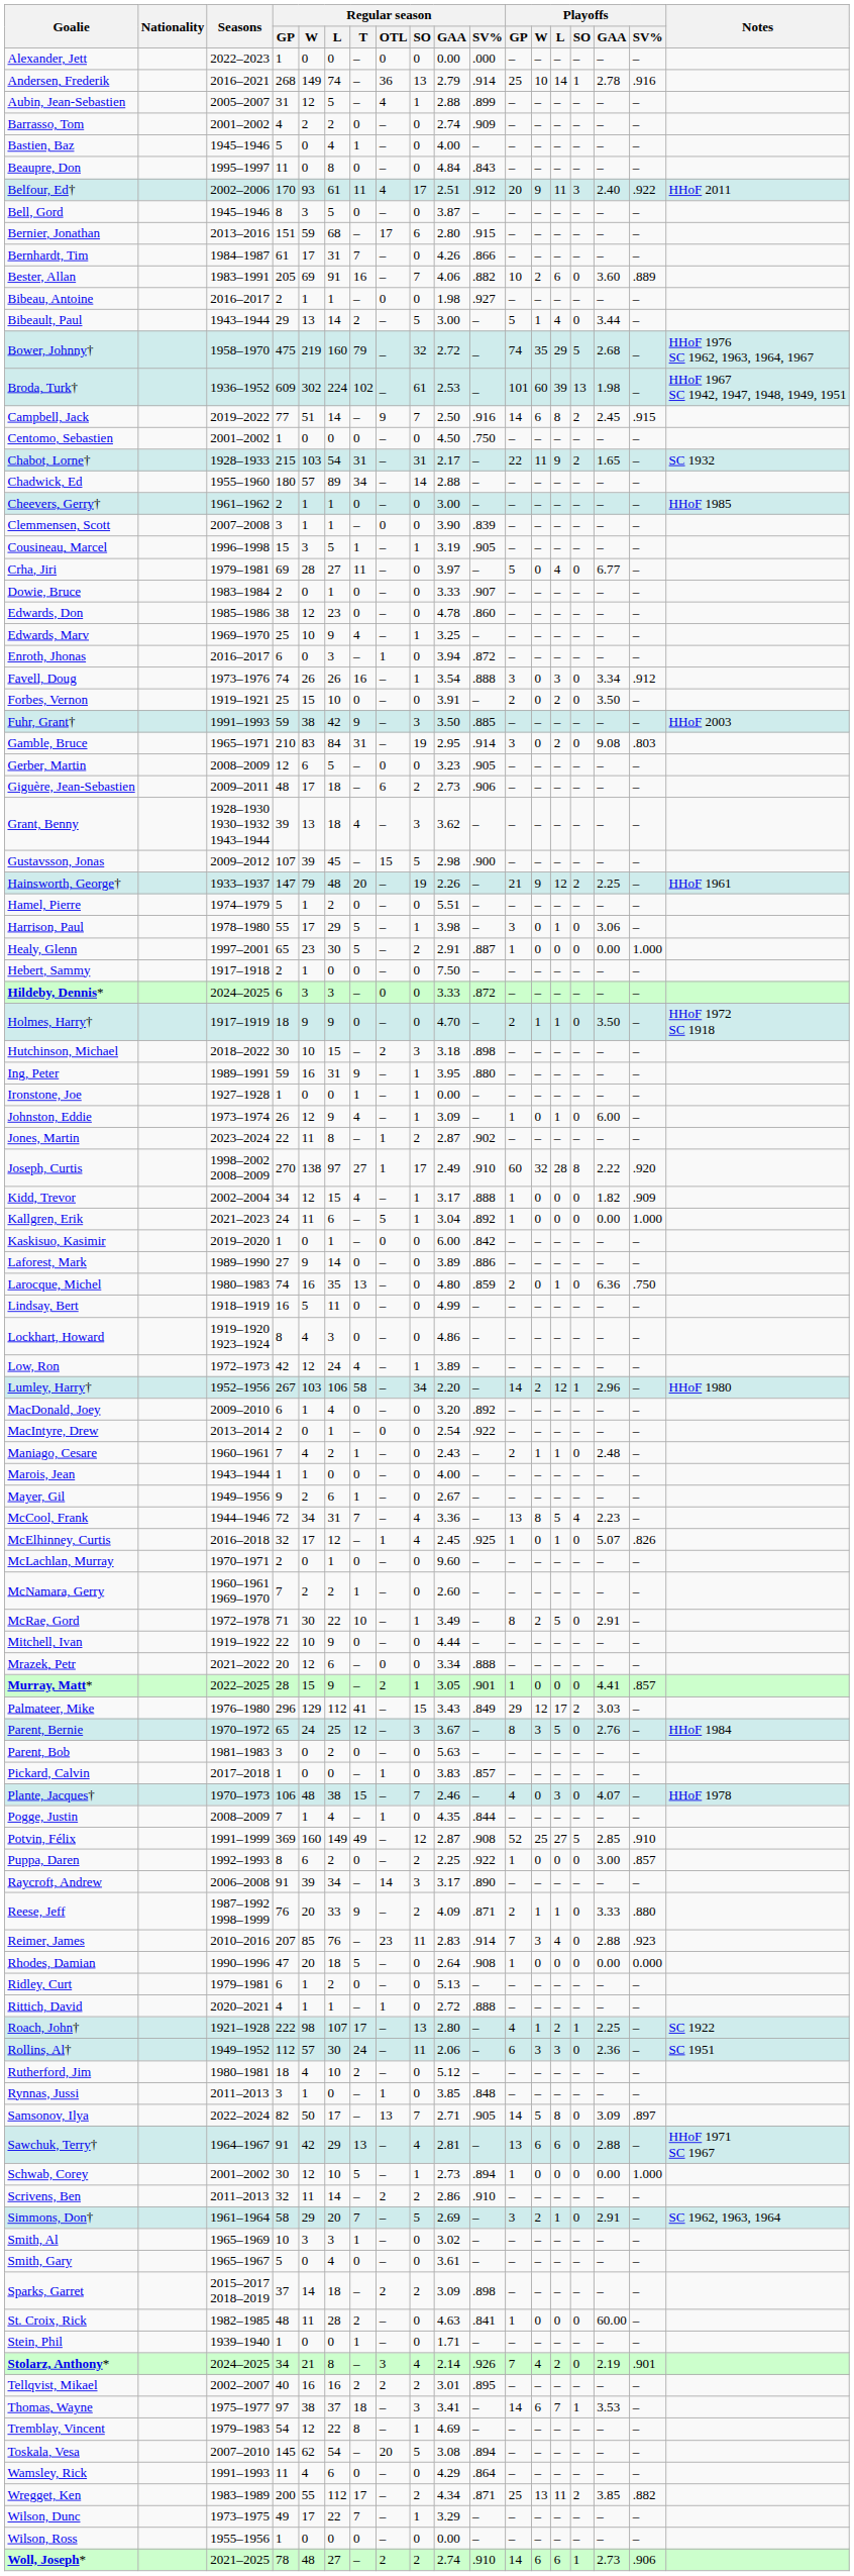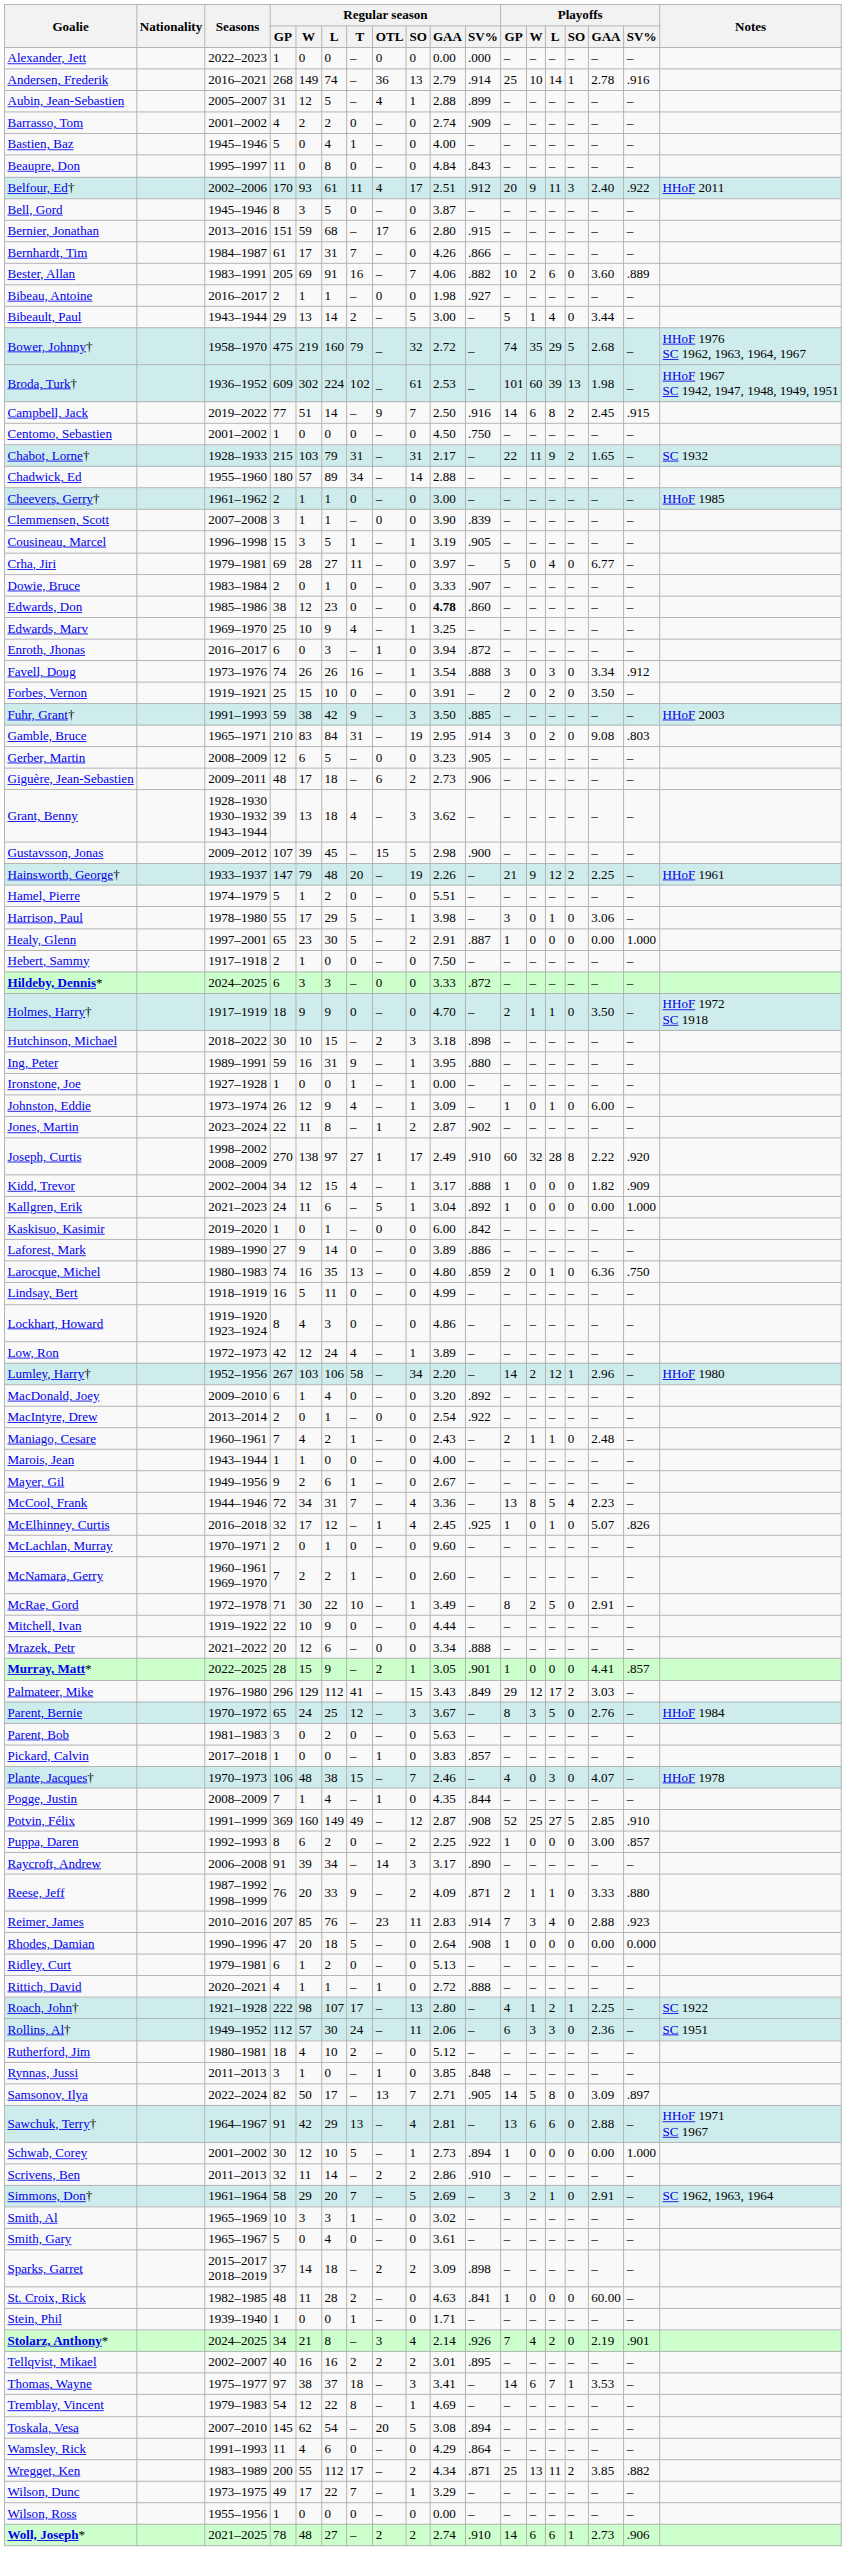Chabot, Lorne† | Regular season / L: 54 -> 79
Edwards, Don | Regular season / GAA: normal -> bold
